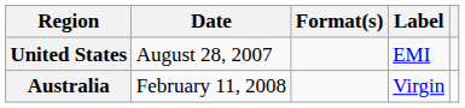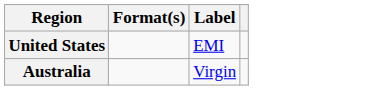- column: Date | August 28, 2007 | February 11, 2008
